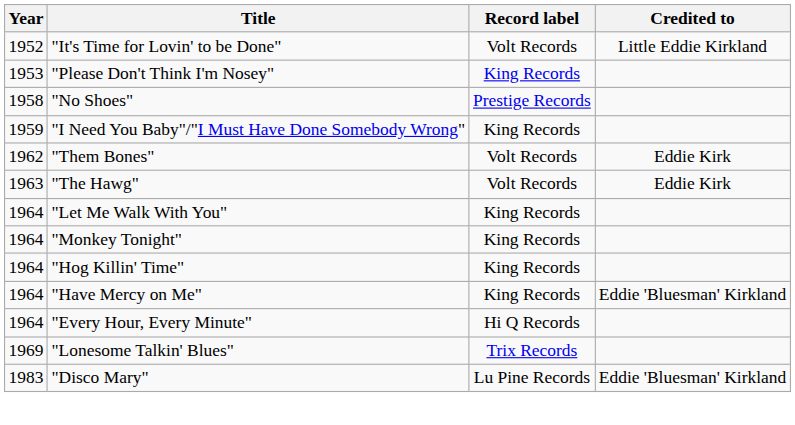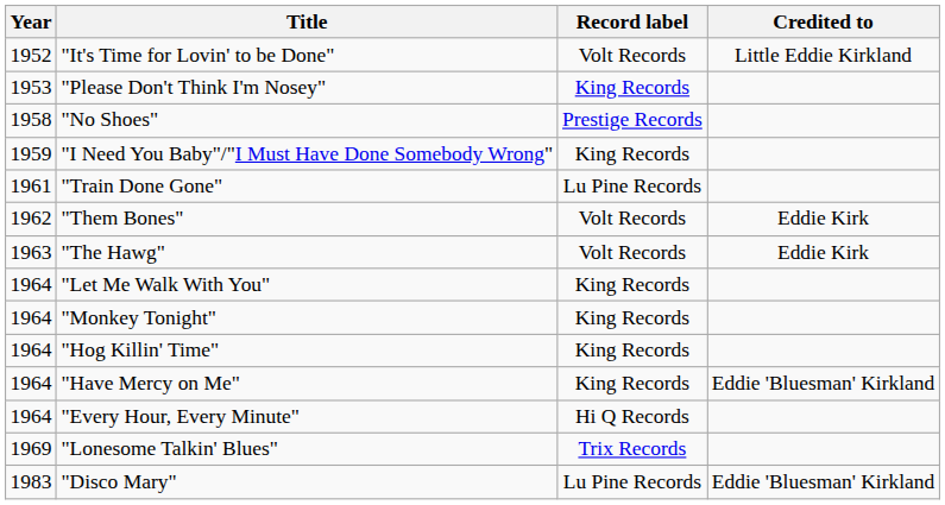+ row: 1961 | "Train Done Gone" | Lu Pine Records
